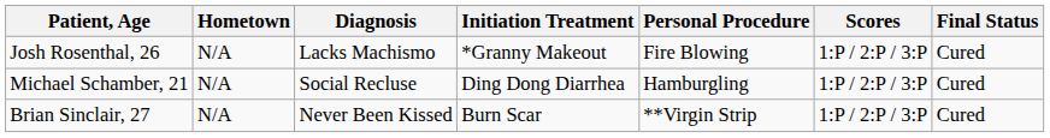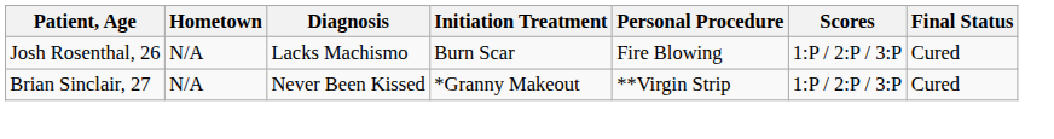Josh Rosenthal, 26 | Initiation Treatment: *Granny Makeout -> Burn Scar
- row: Michael Schamber, 21 | N/A | Social Recluse | Ding Dong Diarrhea | Hamburgling | 1:P / 2:P / 3:P | Cured
Brian Sinclair, 27 | Initiation Treatment: Burn Scar -> *Granny Makeout
